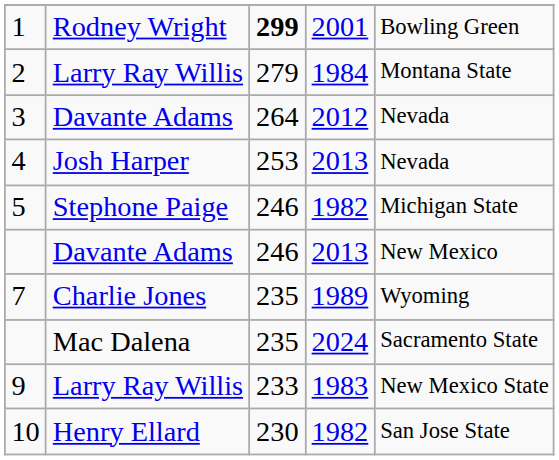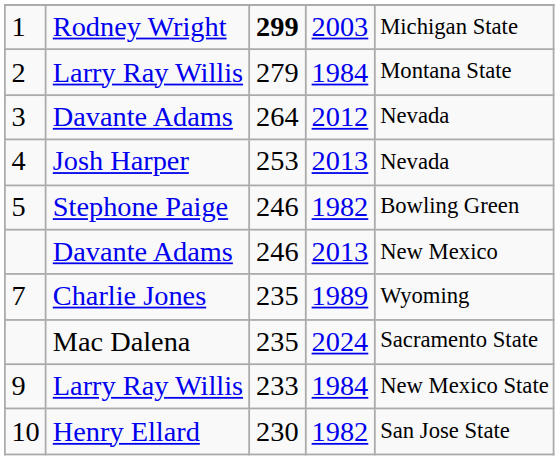1 | column 4: 2001 -> 2003
1 | column 5: Bowling Green -> Michigan State
5 | column 5: Michigan State -> Bowling Green
9 | column 4: 1983 -> 1984
